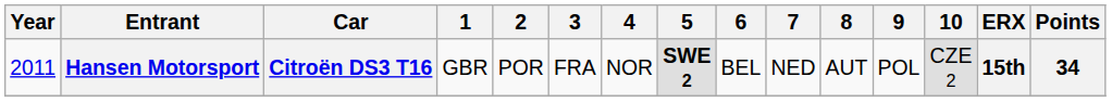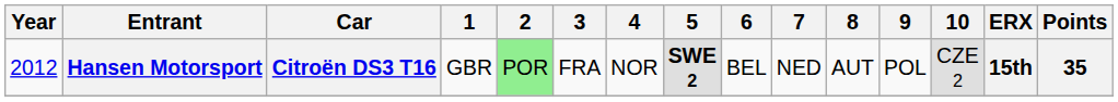Hansen Motorsport | Year: 2011 -> 2012
Hansen Motorsport | 2: no background -> lightgreen background
Hansen Motorsport | Points: 34 -> 35
